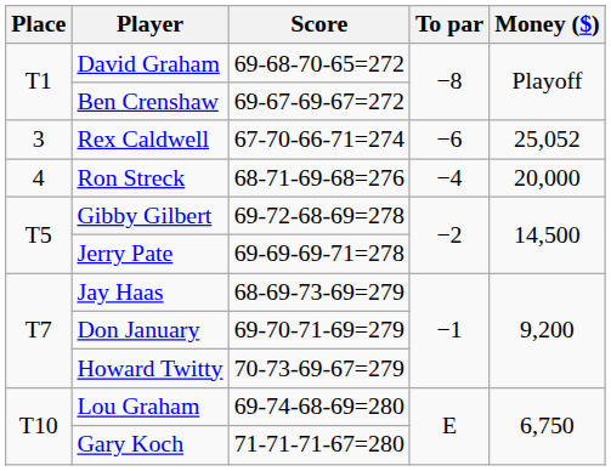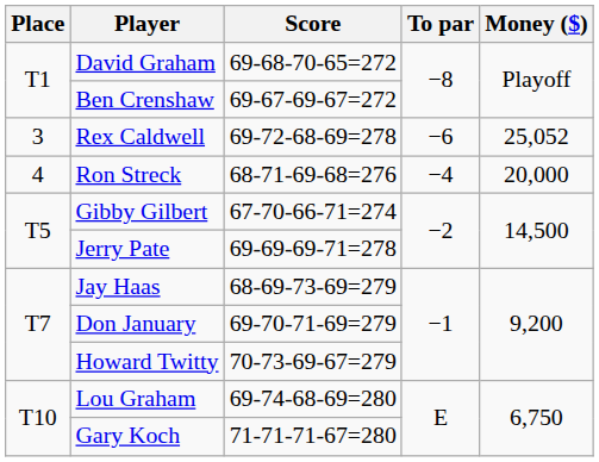Rex Caldwell | Score: 67-70-66-71=274 -> 69-72-68-69=278
Gibby Gilbert | Score: 69-72-68-69=278 -> 67-70-66-71=274
